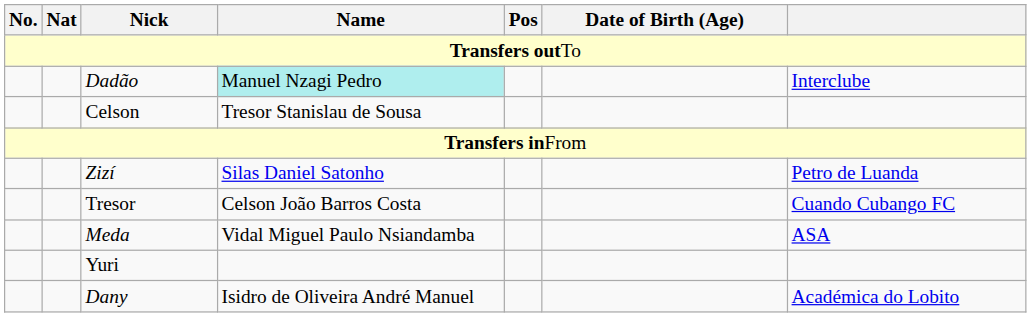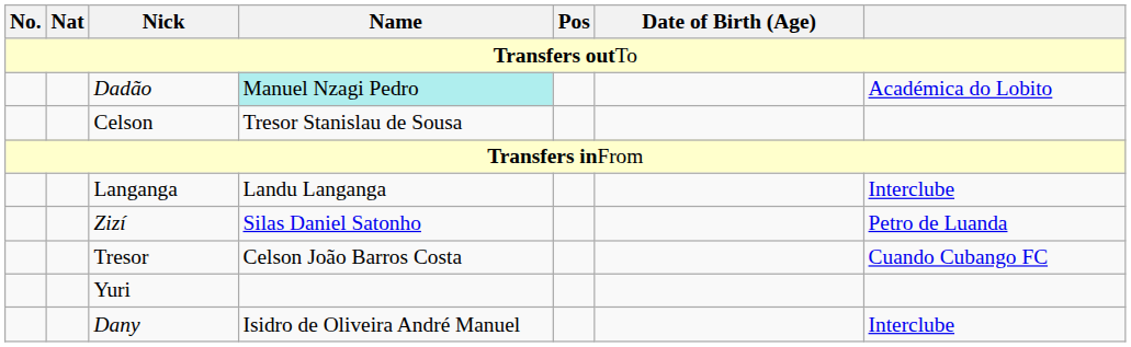Dadão | column 7: Interclube -> Académica do Lobito
+ row: Langanga | Landu Langanga | Interclube
- row: Meda | Vidal Miguel Paulo Nsiandamba | ASA
Dany | column 7: Académica do Lobito -> Interclube
